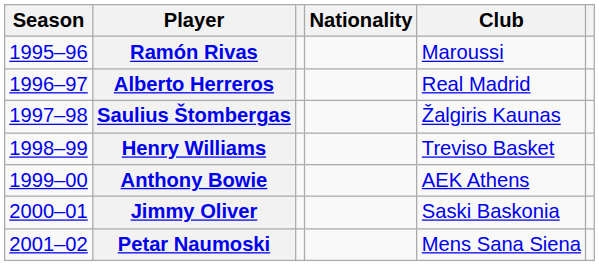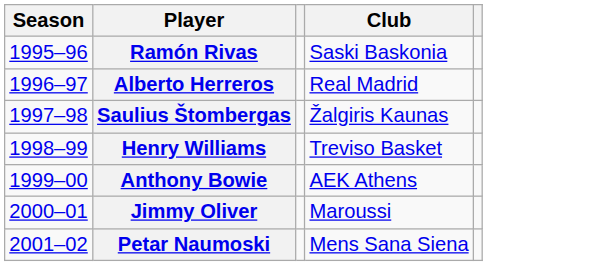- column: Nationality
Ramón Rivas | Club: Maroussi -> Saski Baskonia
Jimmy Oliver | Club: Saski Baskonia -> Maroussi
